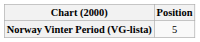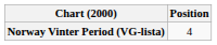Norway Vinter Period (VG-lista) | Position: 5 -> 4
